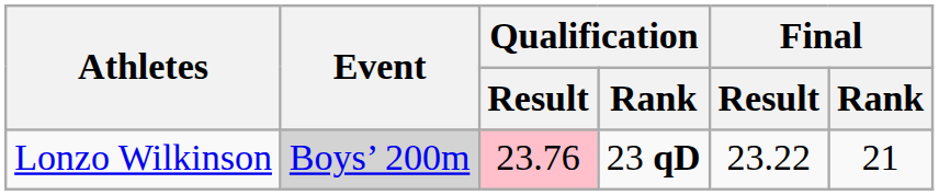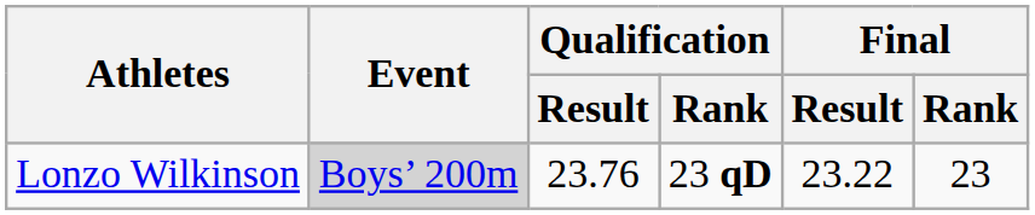Lonzo Wilkinson | Qualification / Result: pink background -> no background
Lonzo Wilkinson | Final / Rank: 21 -> 23
